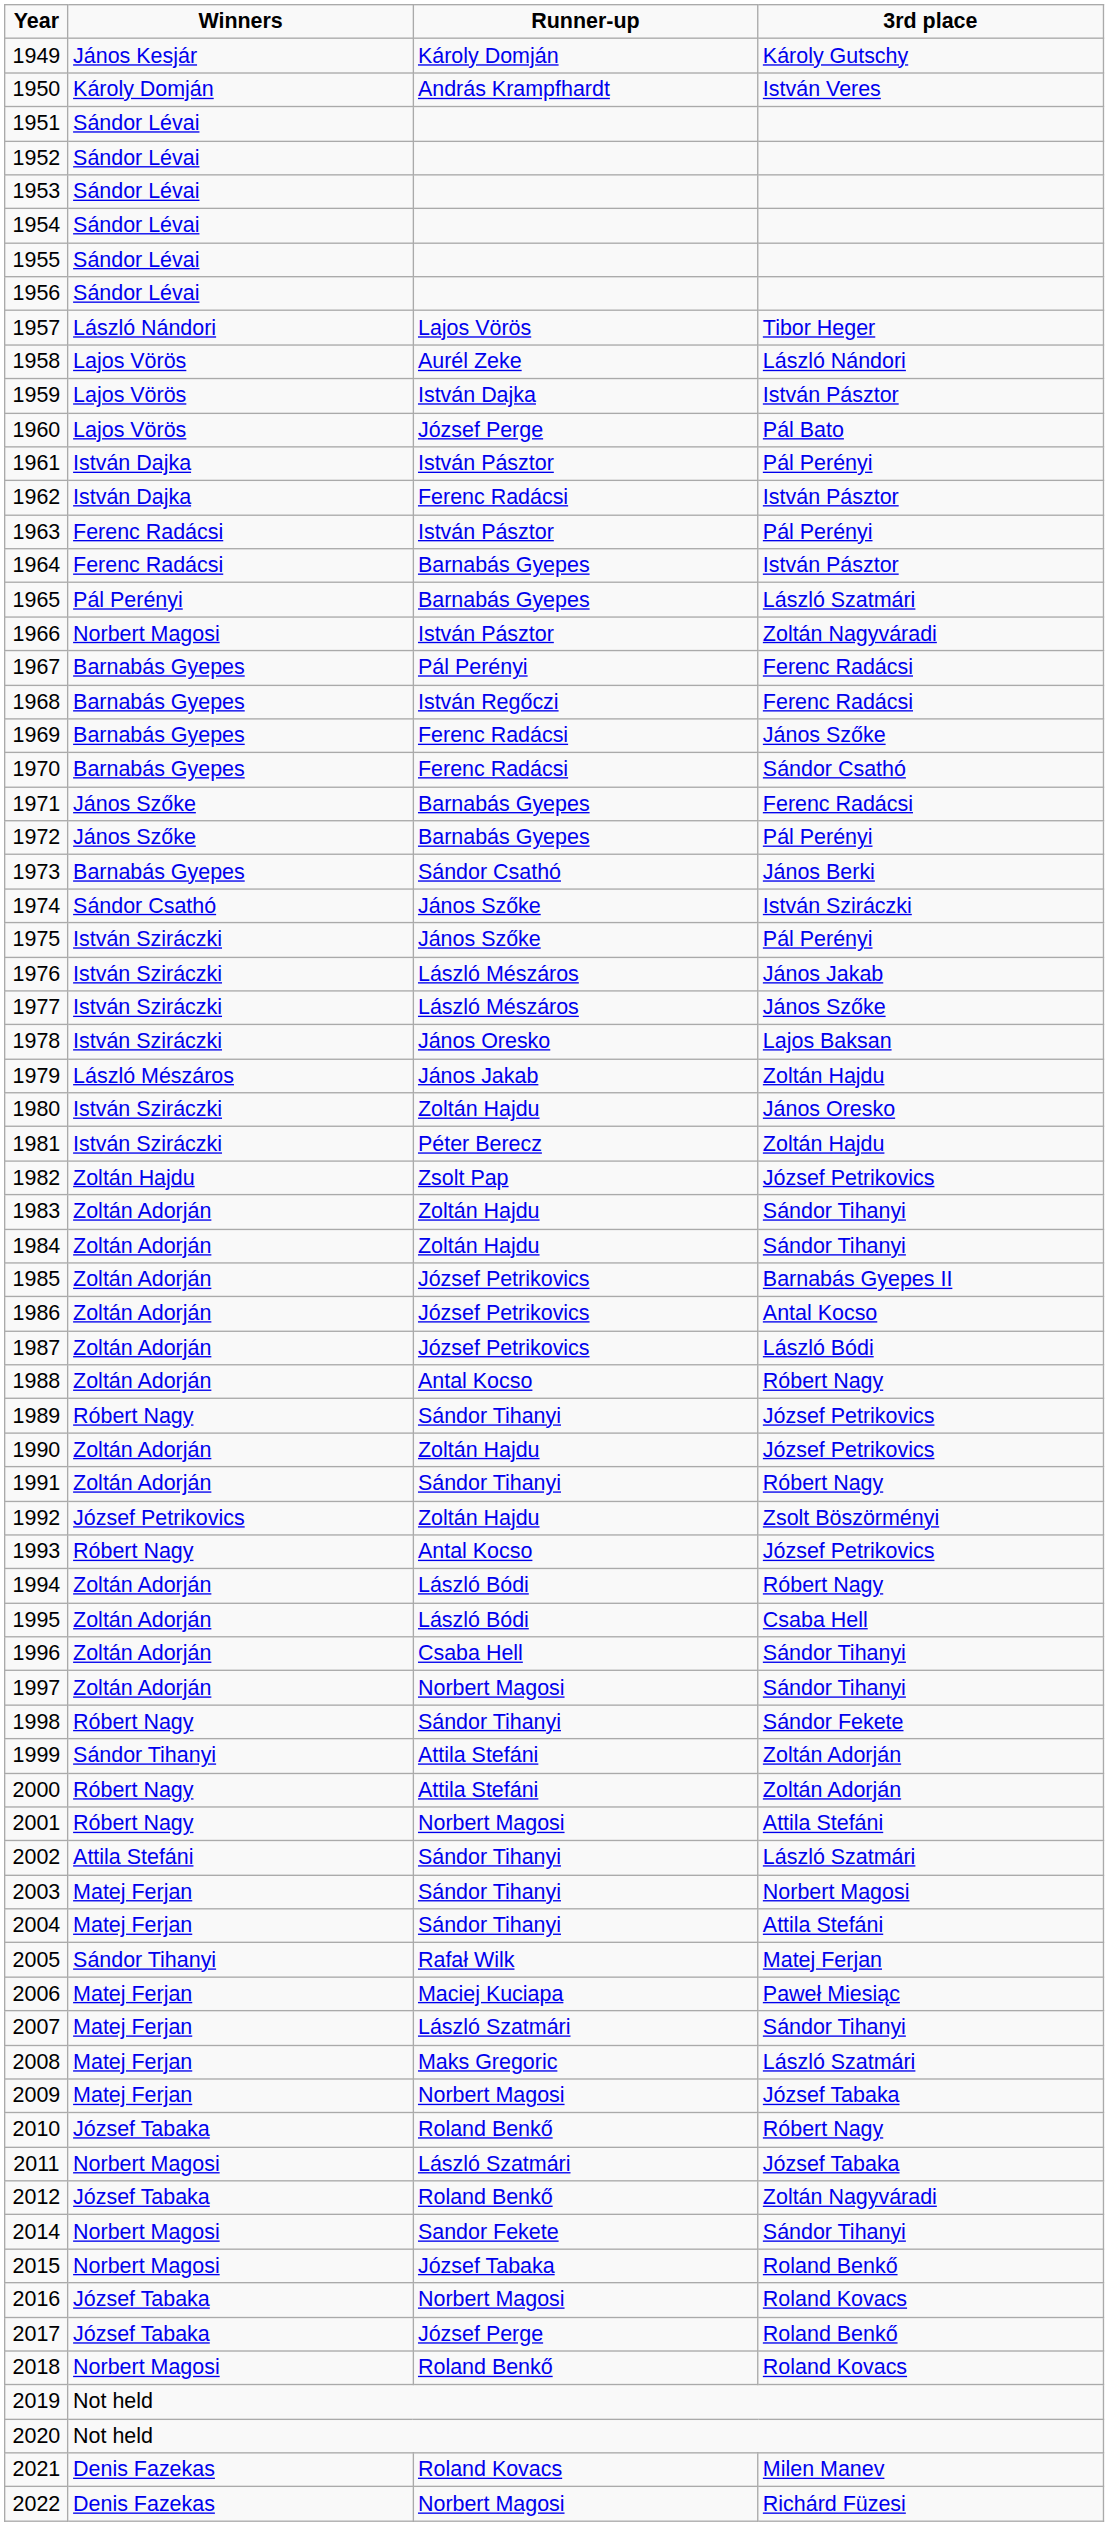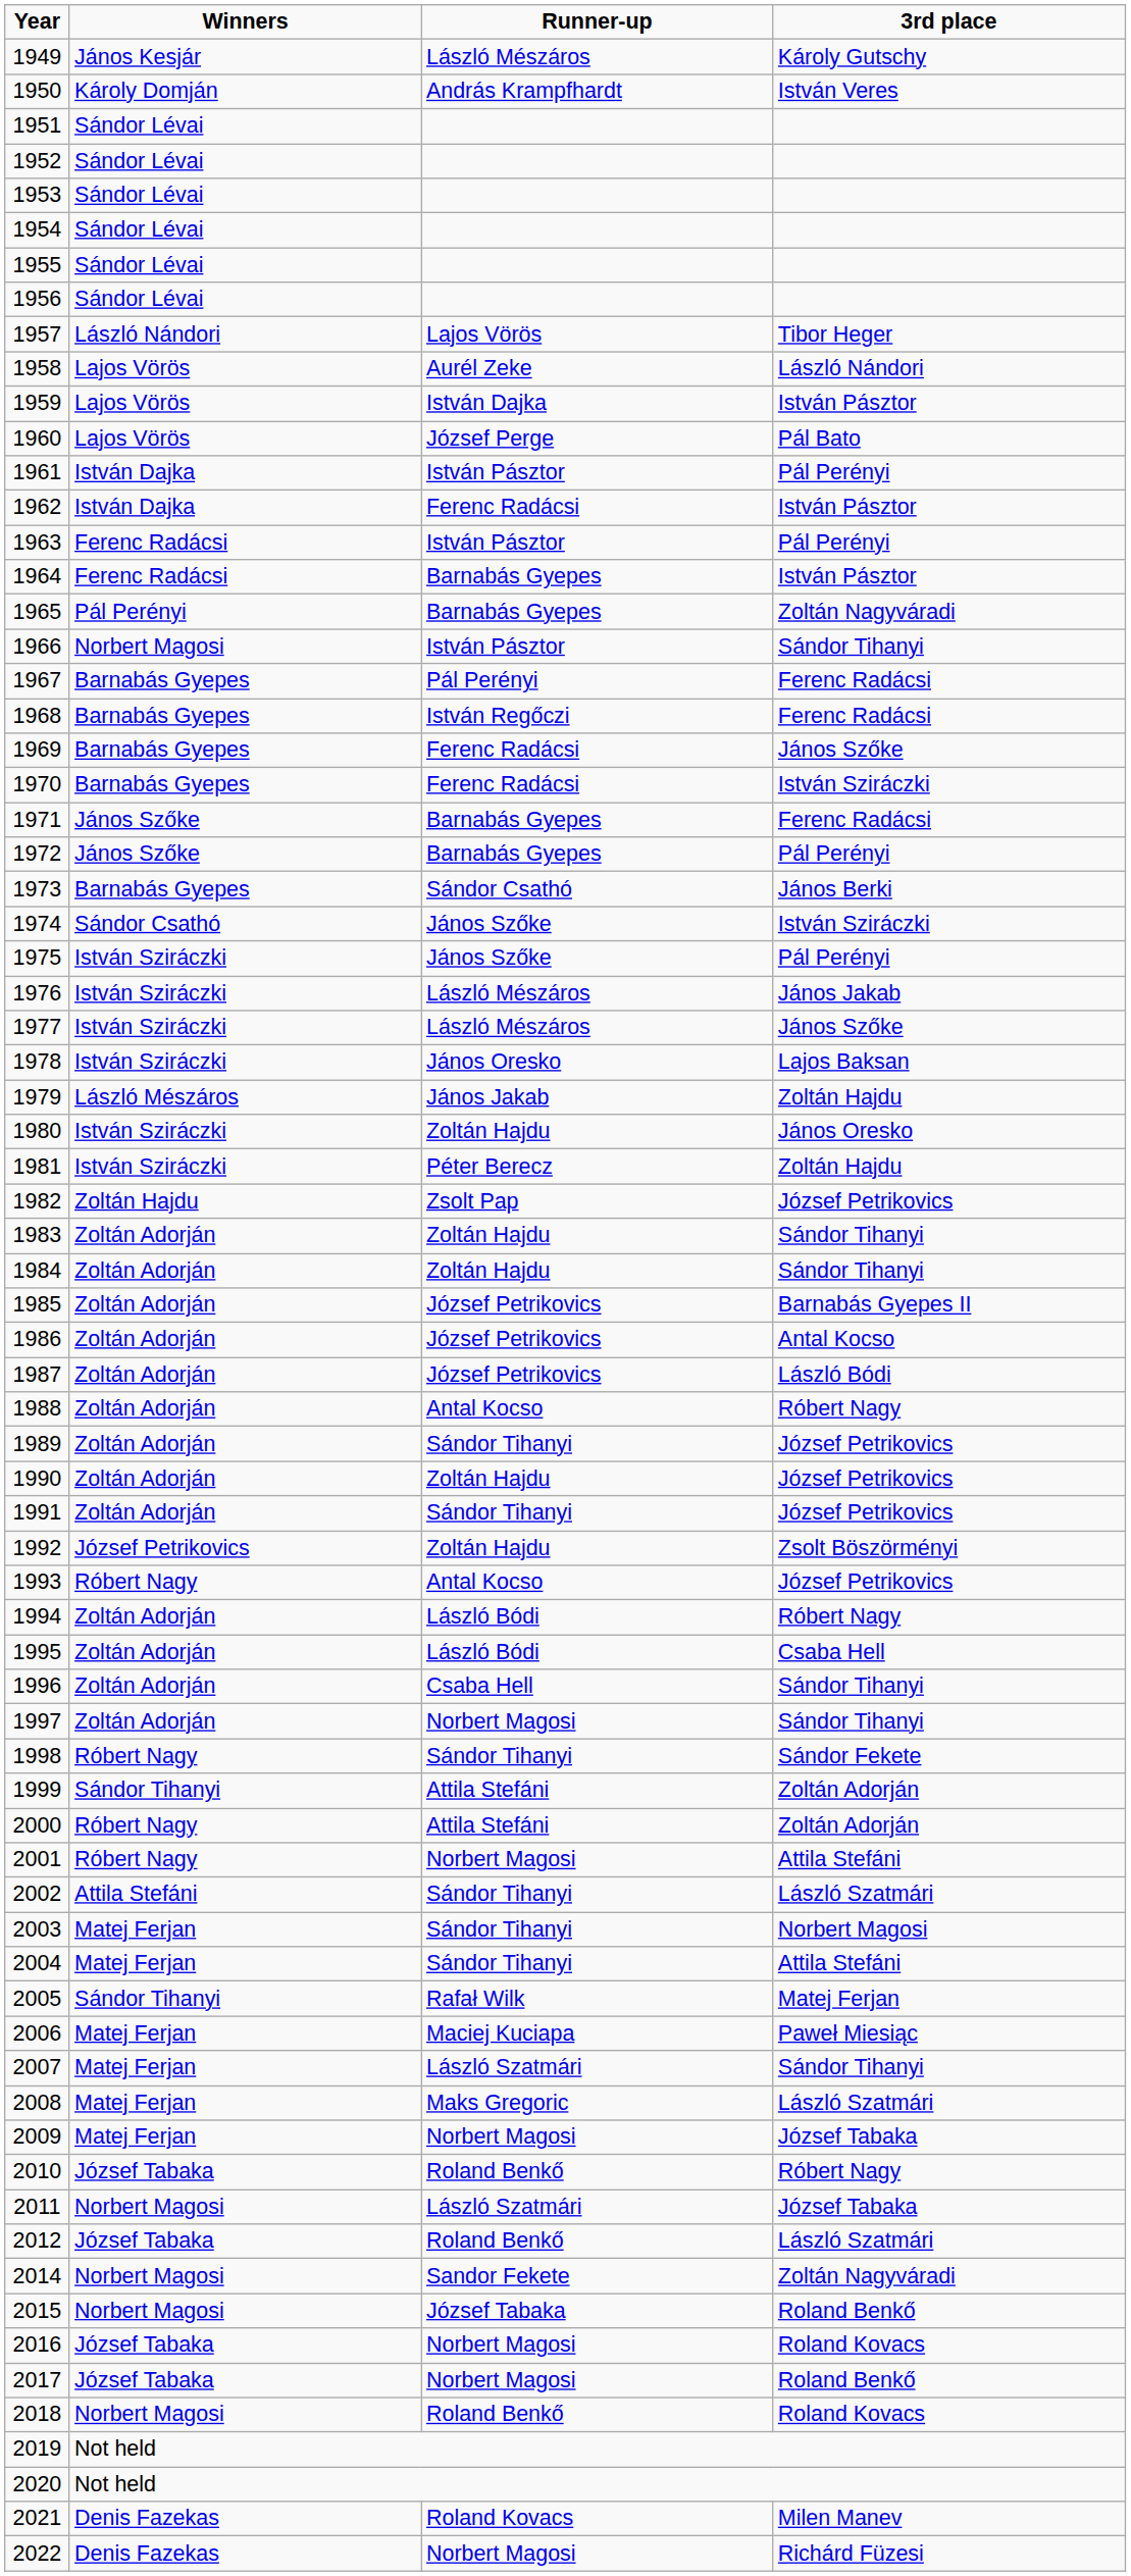1949 | Runner-up: Károly Domján -> László Mészáros
1965 | 3rd place: László Szatmári -> Zoltán Nagyváradi
1966 | 3rd place: Zoltán Nagyváradi -> Sándor Tihanyi
1970 | 3rd place: Sándor Csathó -> István Sziráczki
1989 | Winners: Róbert Nagy -> Zoltán Adorján
1991 | 3rd place: Róbert Nagy -> József Petrikovics
2012 | 3rd place: Zoltán Nagyváradi -> László Szatmári
2014 | 3rd place: Sándor Tihanyi -> Zoltán Nagyváradi
2017 | Runner-up: József Perge -> Norbert Magosi
